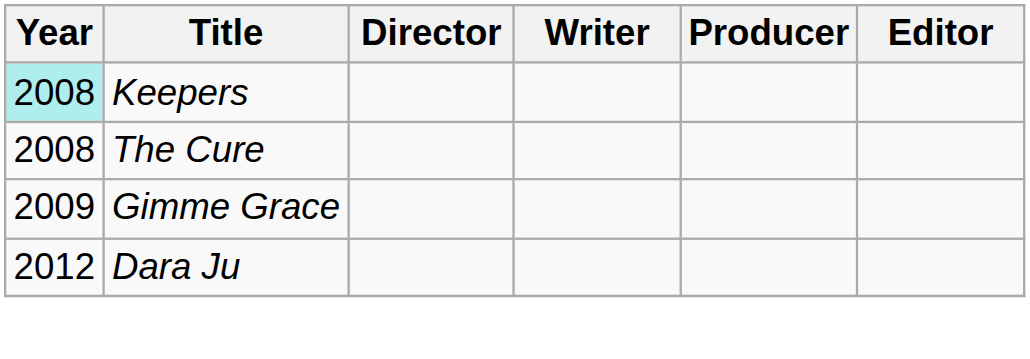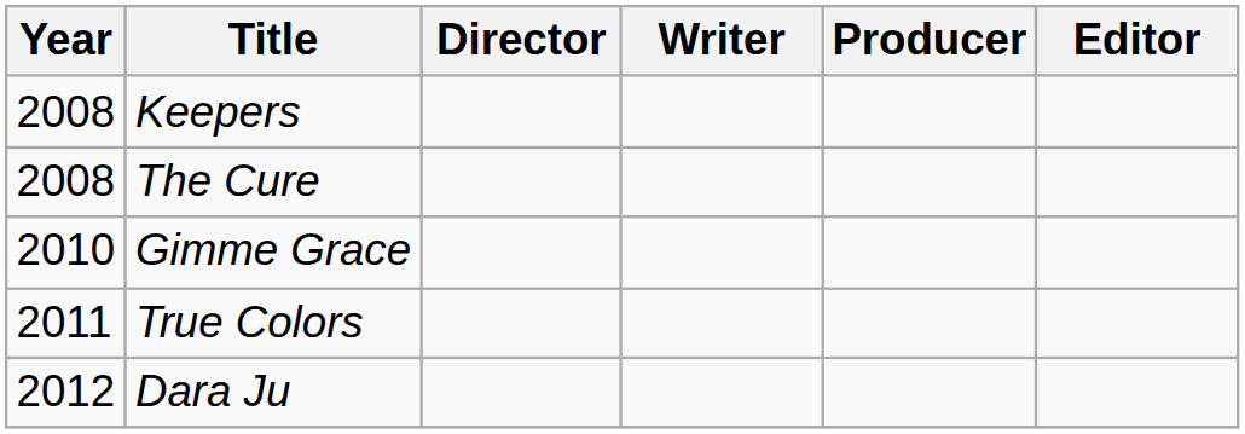Keepers | Year: paleturquoise background -> no background
Gimme Grace | Year: 2009 -> 2010
+ row: 2011 | True Colors
